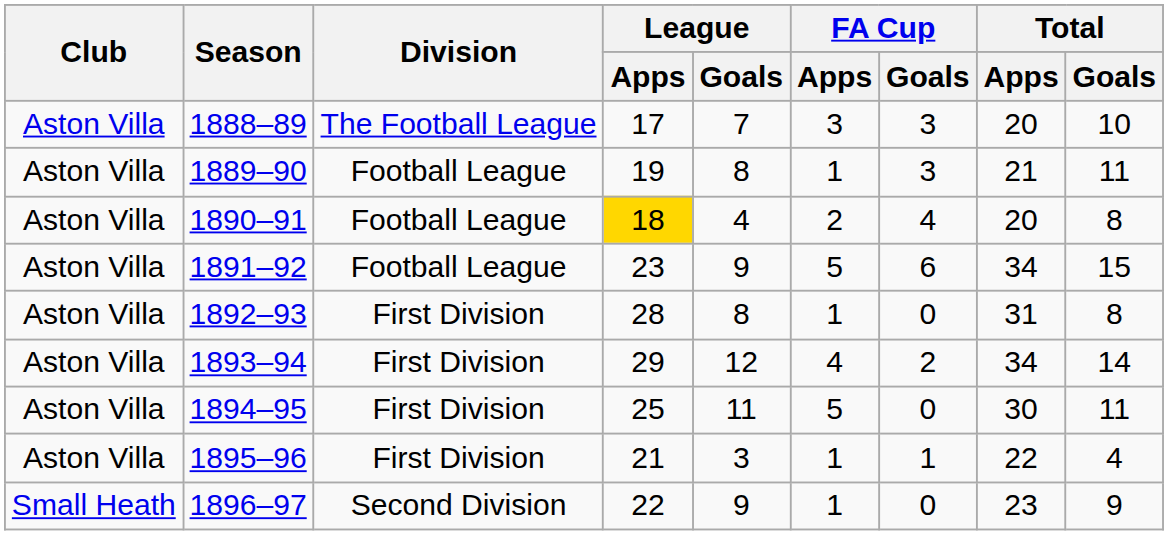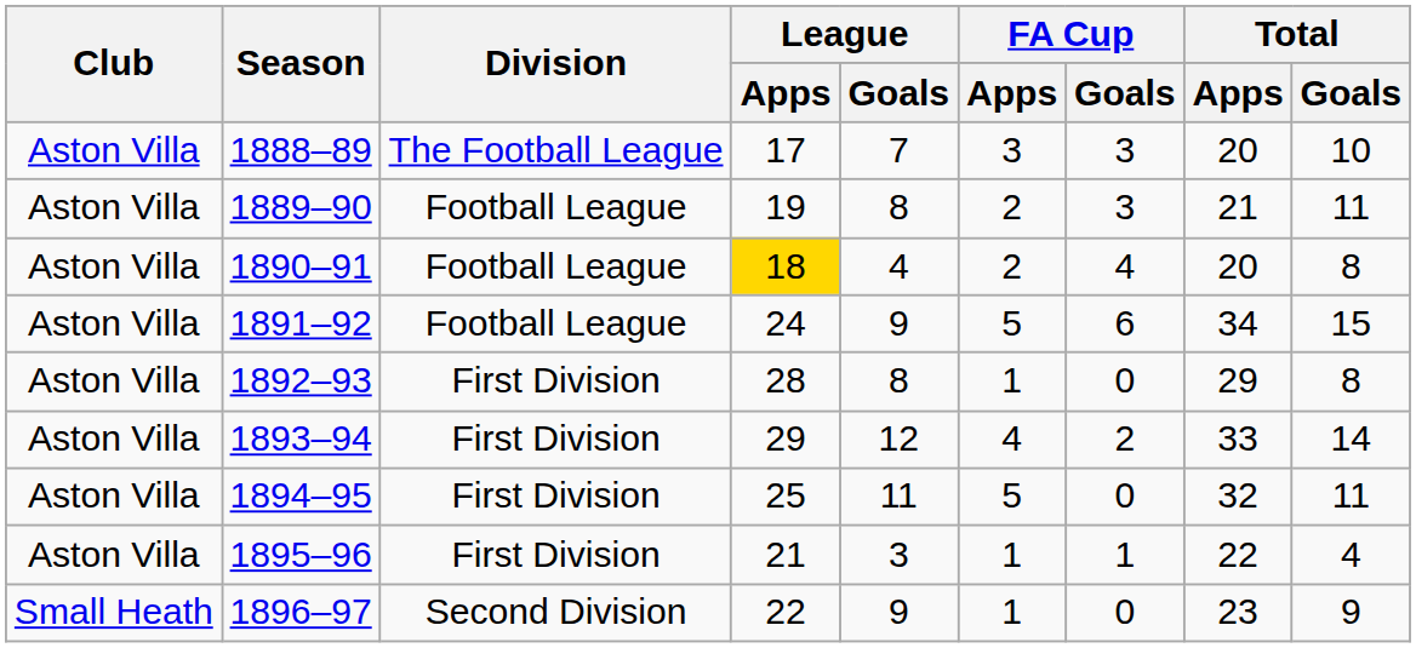1889–90 | FA Cup / Apps: 1 -> 2
1891–92 | League / Apps: 23 -> 24
1892–93 | Total / Apps: 31 -> 29
1893–94 | Total / Apps: 34 -> 33
1894–95 | Total / Apps: 30 -> 32
